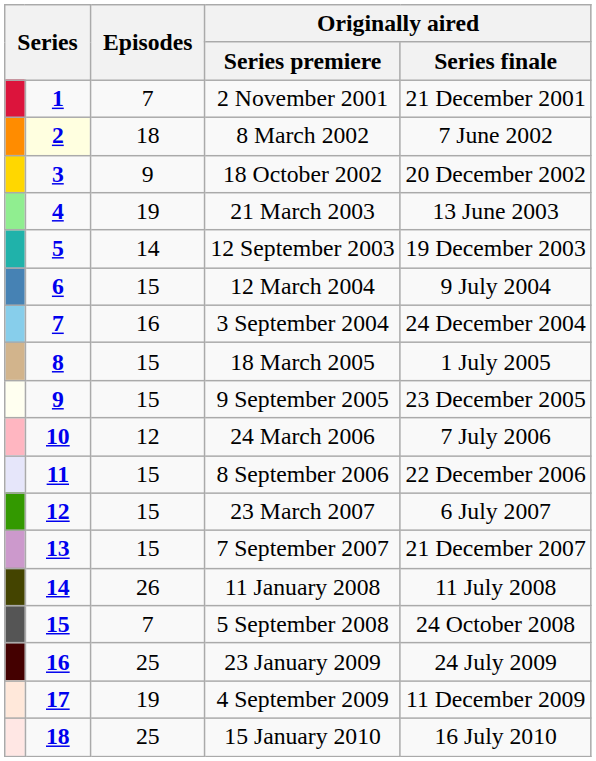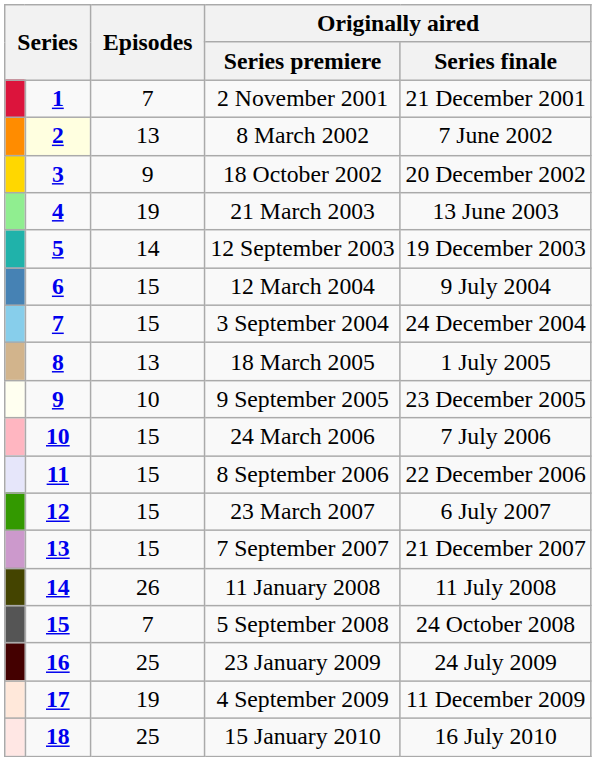8 March 2002 | Episodes: 18 -> 13
3 September 2004 | Episodes: 16 -> 15
18 March 2005 | Episodes: 15 -> 13
9 September 2005 | Episodes: 15 -> 10
24 March 2006 | Episodes: 12 -> 15
